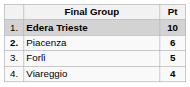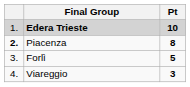Piacenza | Pt: 6 -> 8
Viareggio | Pt: 4 -> 3
